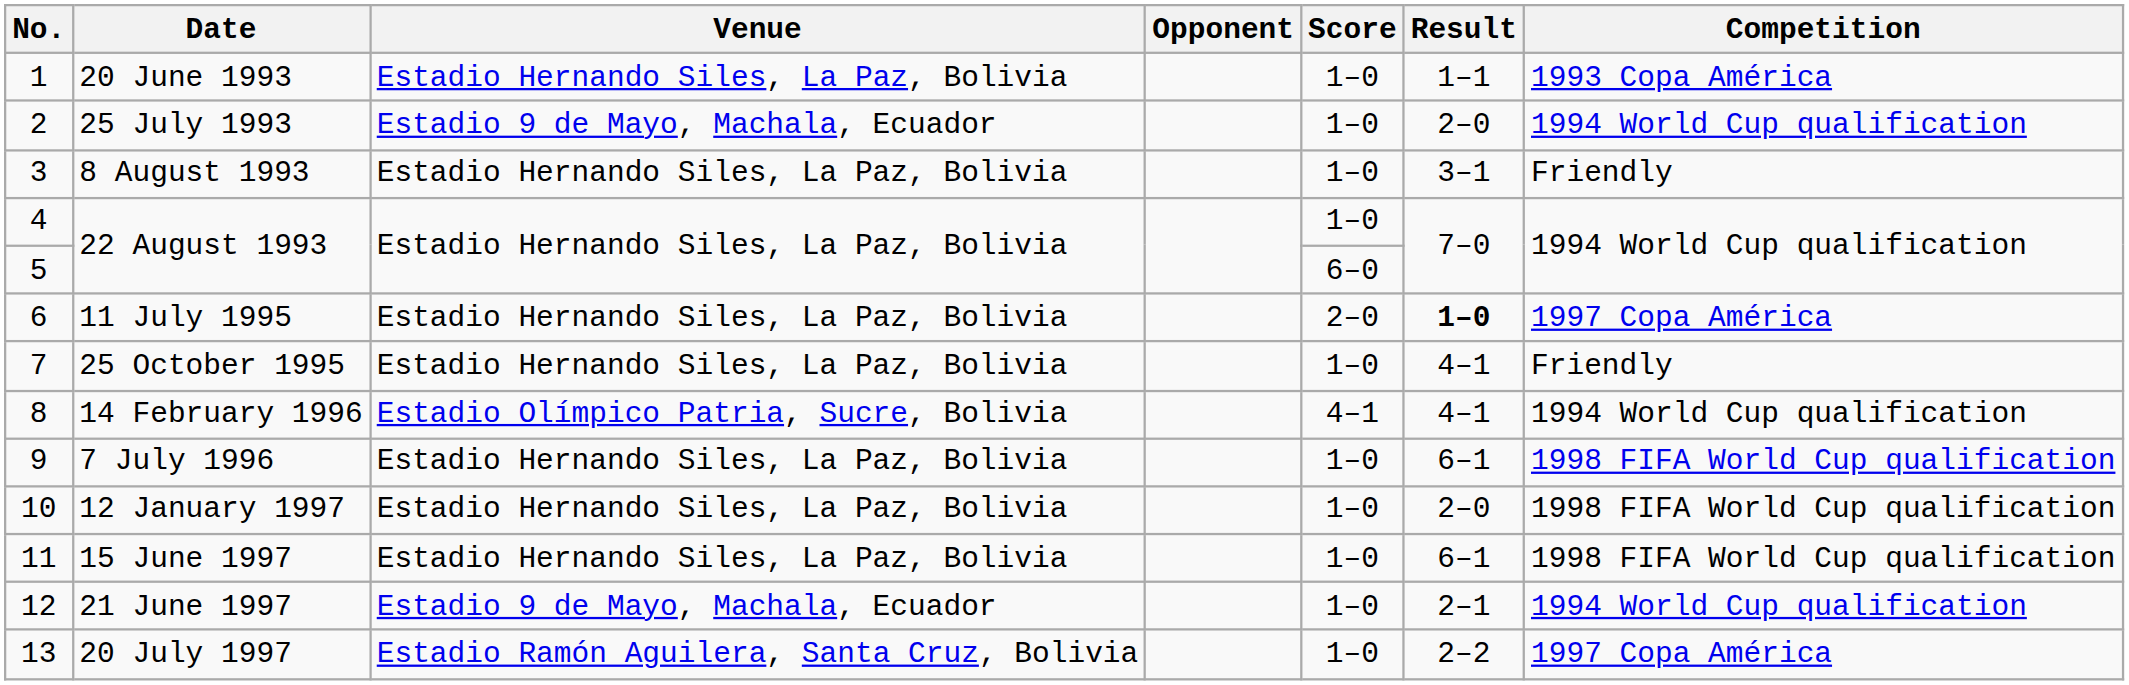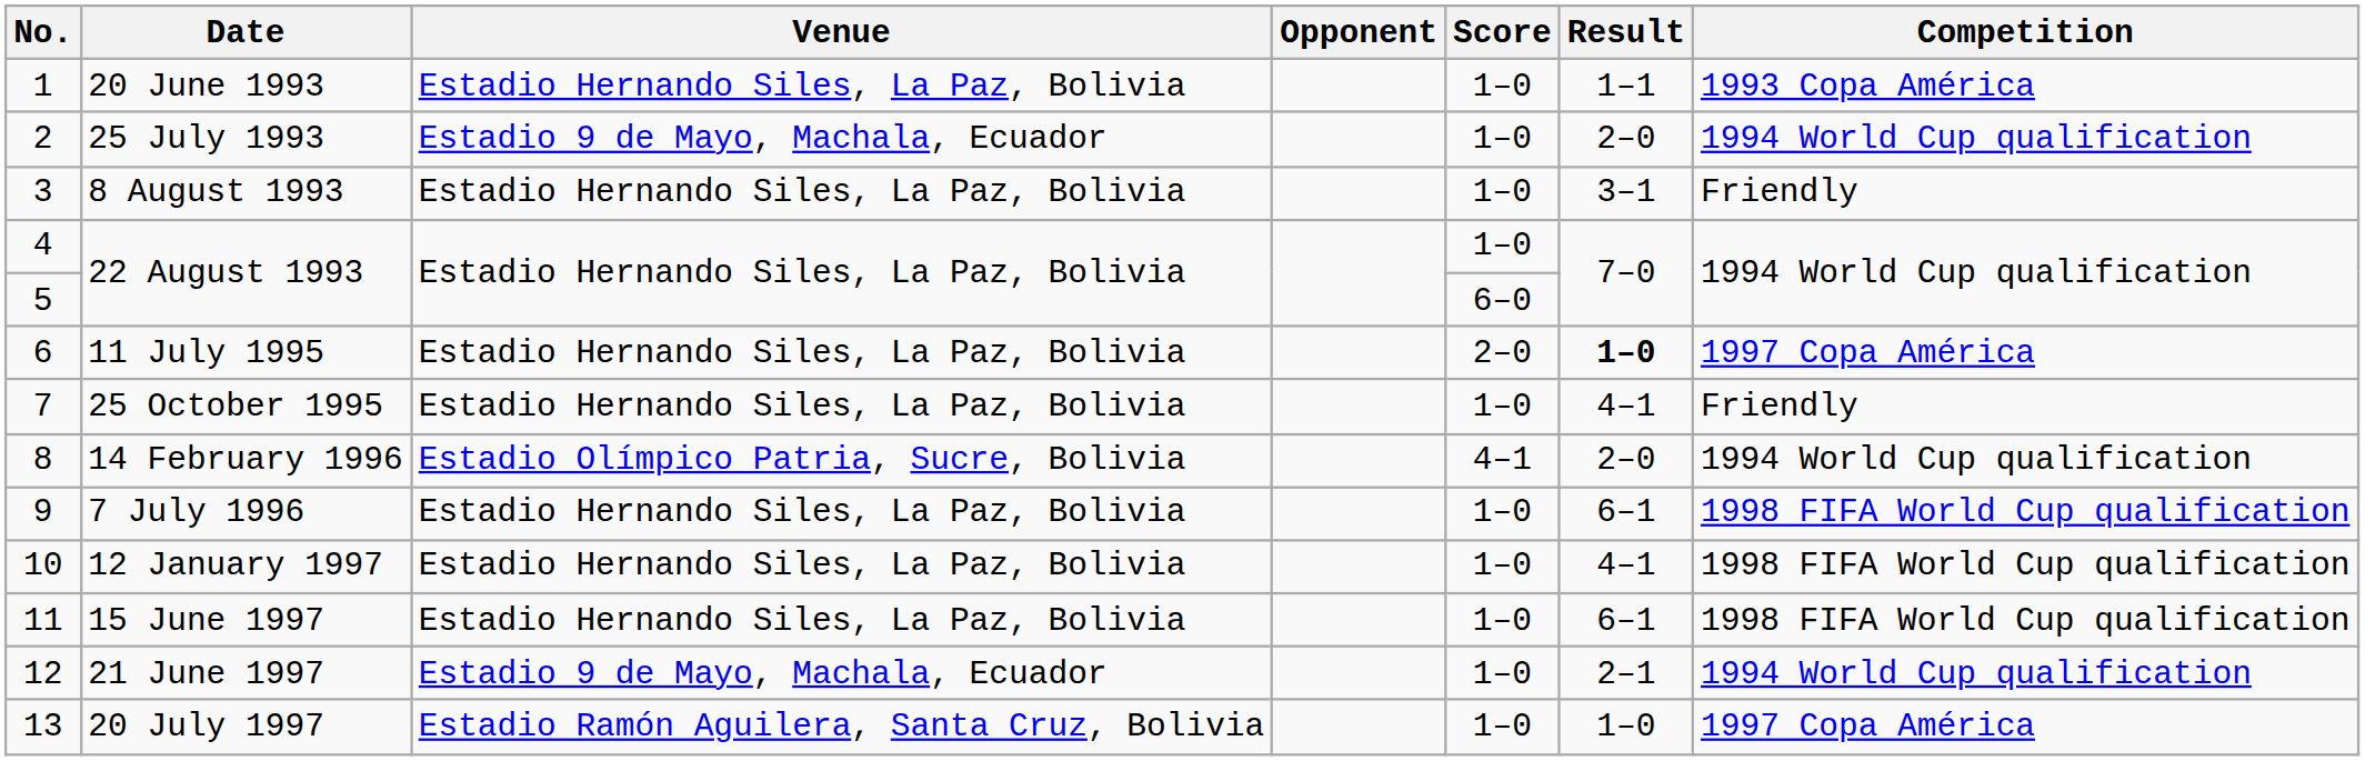14 February 1996 | Result: 4–1 -> 2–0
12 January 1997 | Result: 2–0 -> 4–1
20 July 1997 | Result: 2–2 -> 1–0
